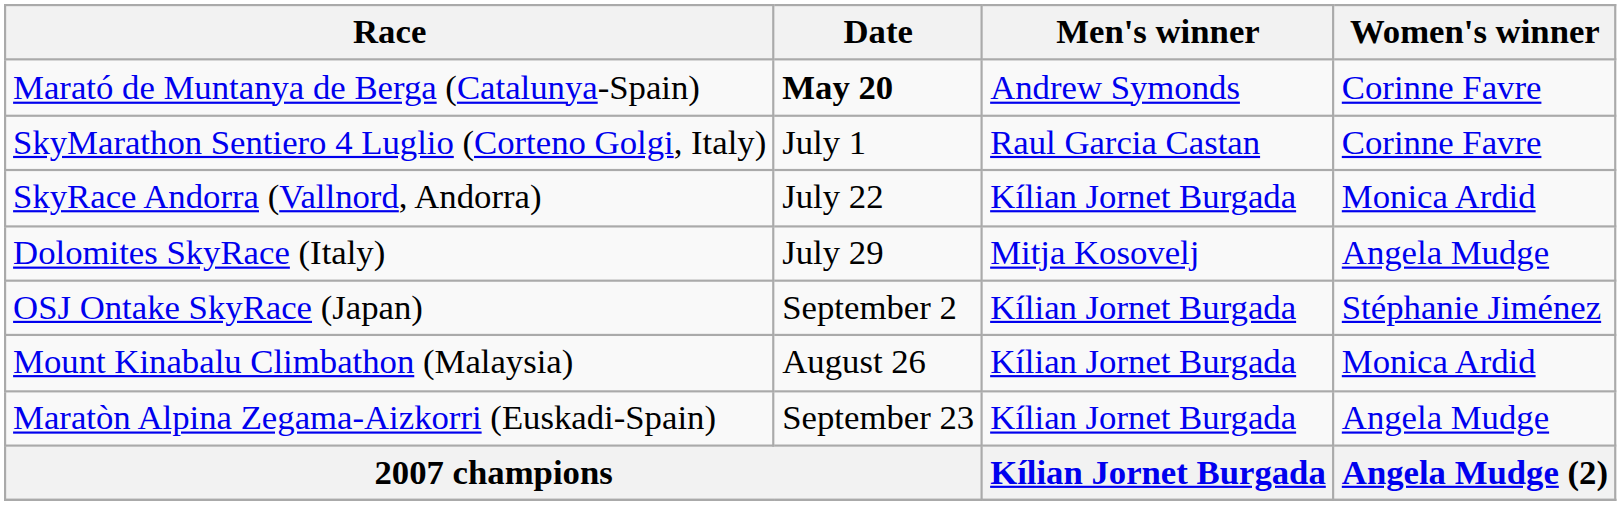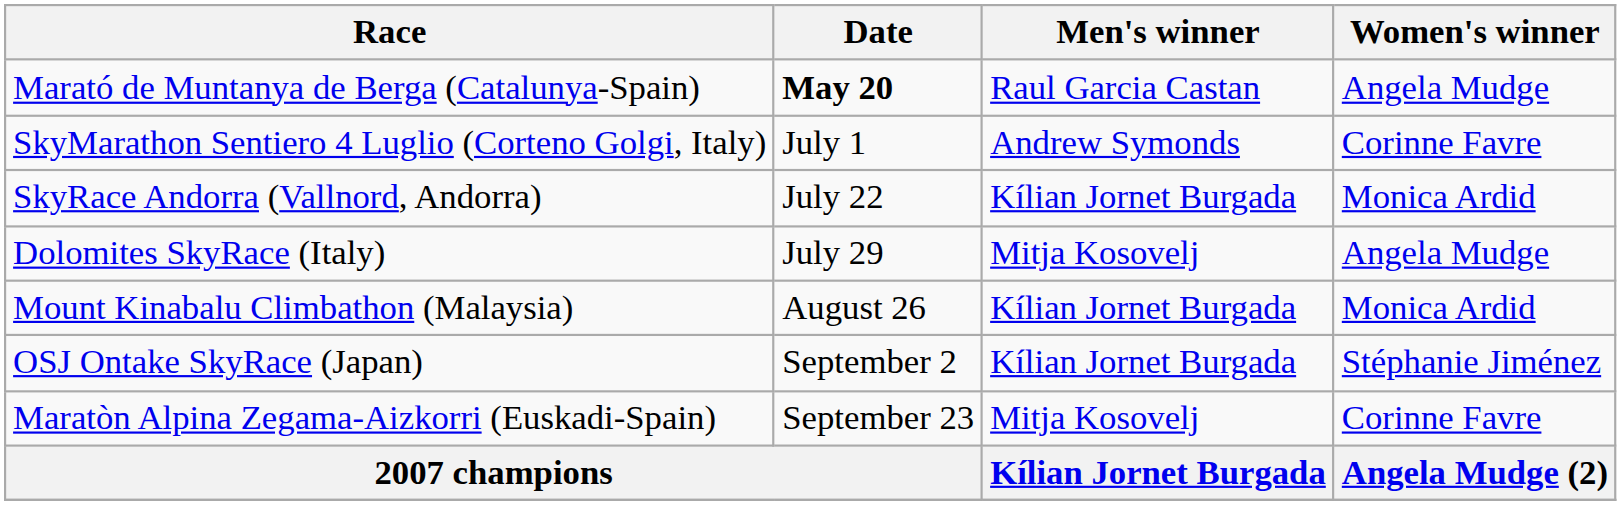Marató de Muntanya de Berga (Catalunya-Spain) | Men's winner: Andrew Symonds -> Raul Garcia Castan
Marató de Muntanya de Berga (Catalunya-Spain) | Women's winner: Corinne Favre -> Angela Mudge
SkyMarathon Sentiero 4 Luglio (Corteno Golgi, Italy) | Men's winner: Raul Garcia Castan -> Andrew Symonds
rows swapped: Mount Kinabalu Climbathon (Malaysia) <-> OSJ Ontake SkyRace (Japan)
Maratòn Alpina Zegama-Aizkorri (Euskadi-Spain) | Men's winner: Kílian Jornet Burgada -> Mitja Kosovelj
Maratòn Alpina Zegama-Aizkorri (Euskadi-Spain) | Women's winner: Angela Mudge -> Corinne Favre
